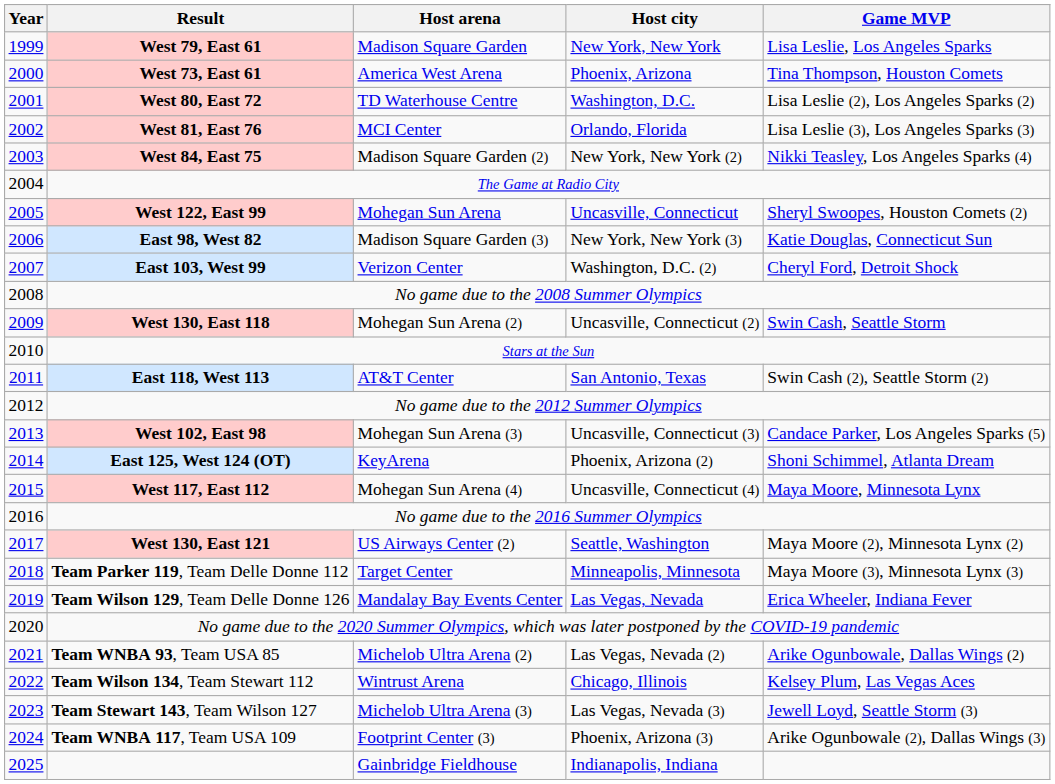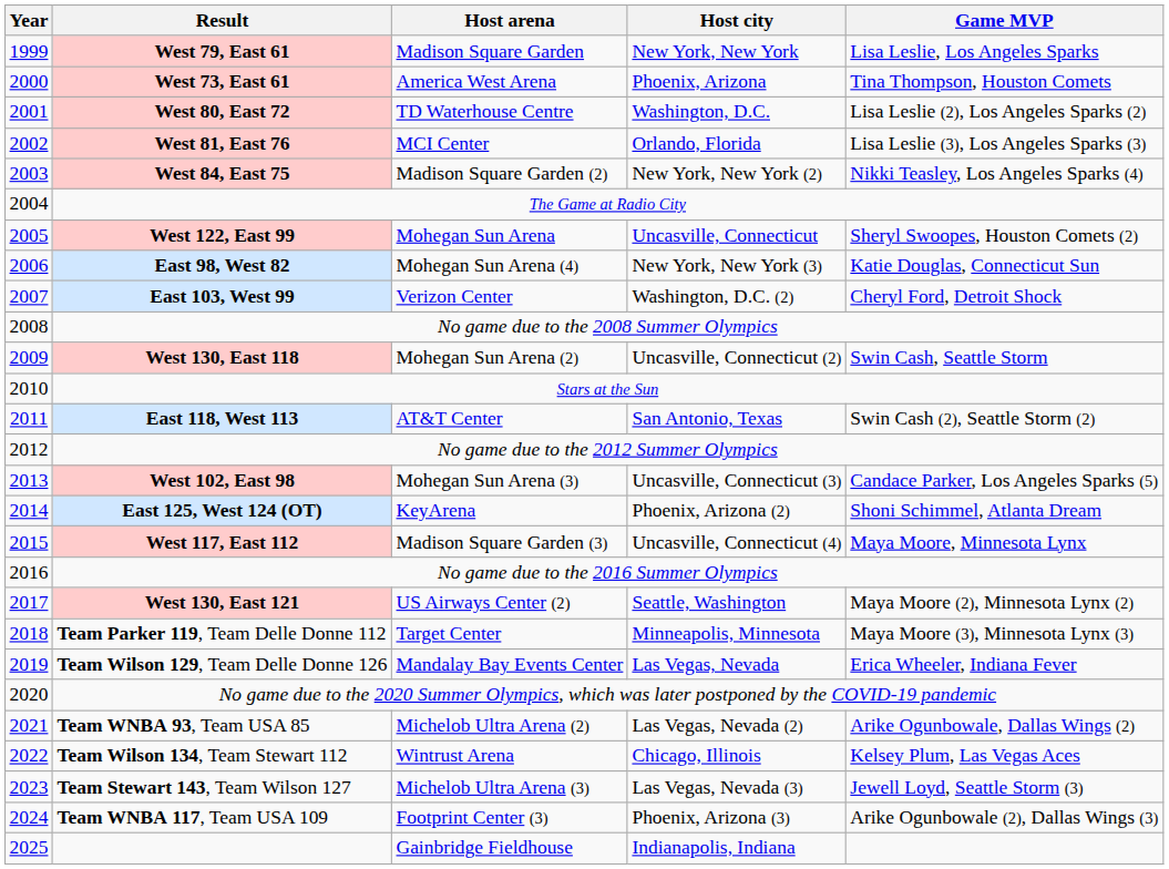East 98, West 82 | Host arena: Madison Square Garden (3) -> Mohegan Sun Arena (4)
West 117, East 112 | Host arena: Mohegan Sun Arena (4) -> Madison Square Garden (3)
